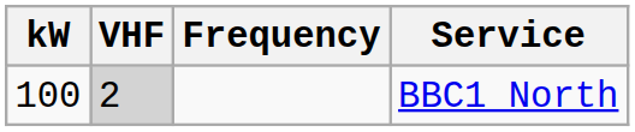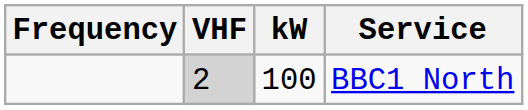columns swapped: Frequency <-> kW
